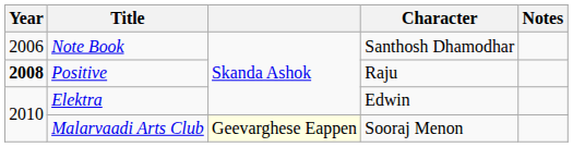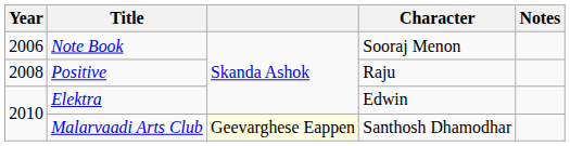Note Book | Character: Santhosh Dhamodhar -> Sooraj Menon
Positive | Year: bold -> normal
Malarvaadi Arts Club | Character: Sooraj Menon -> Santhosh Dhamodhar
